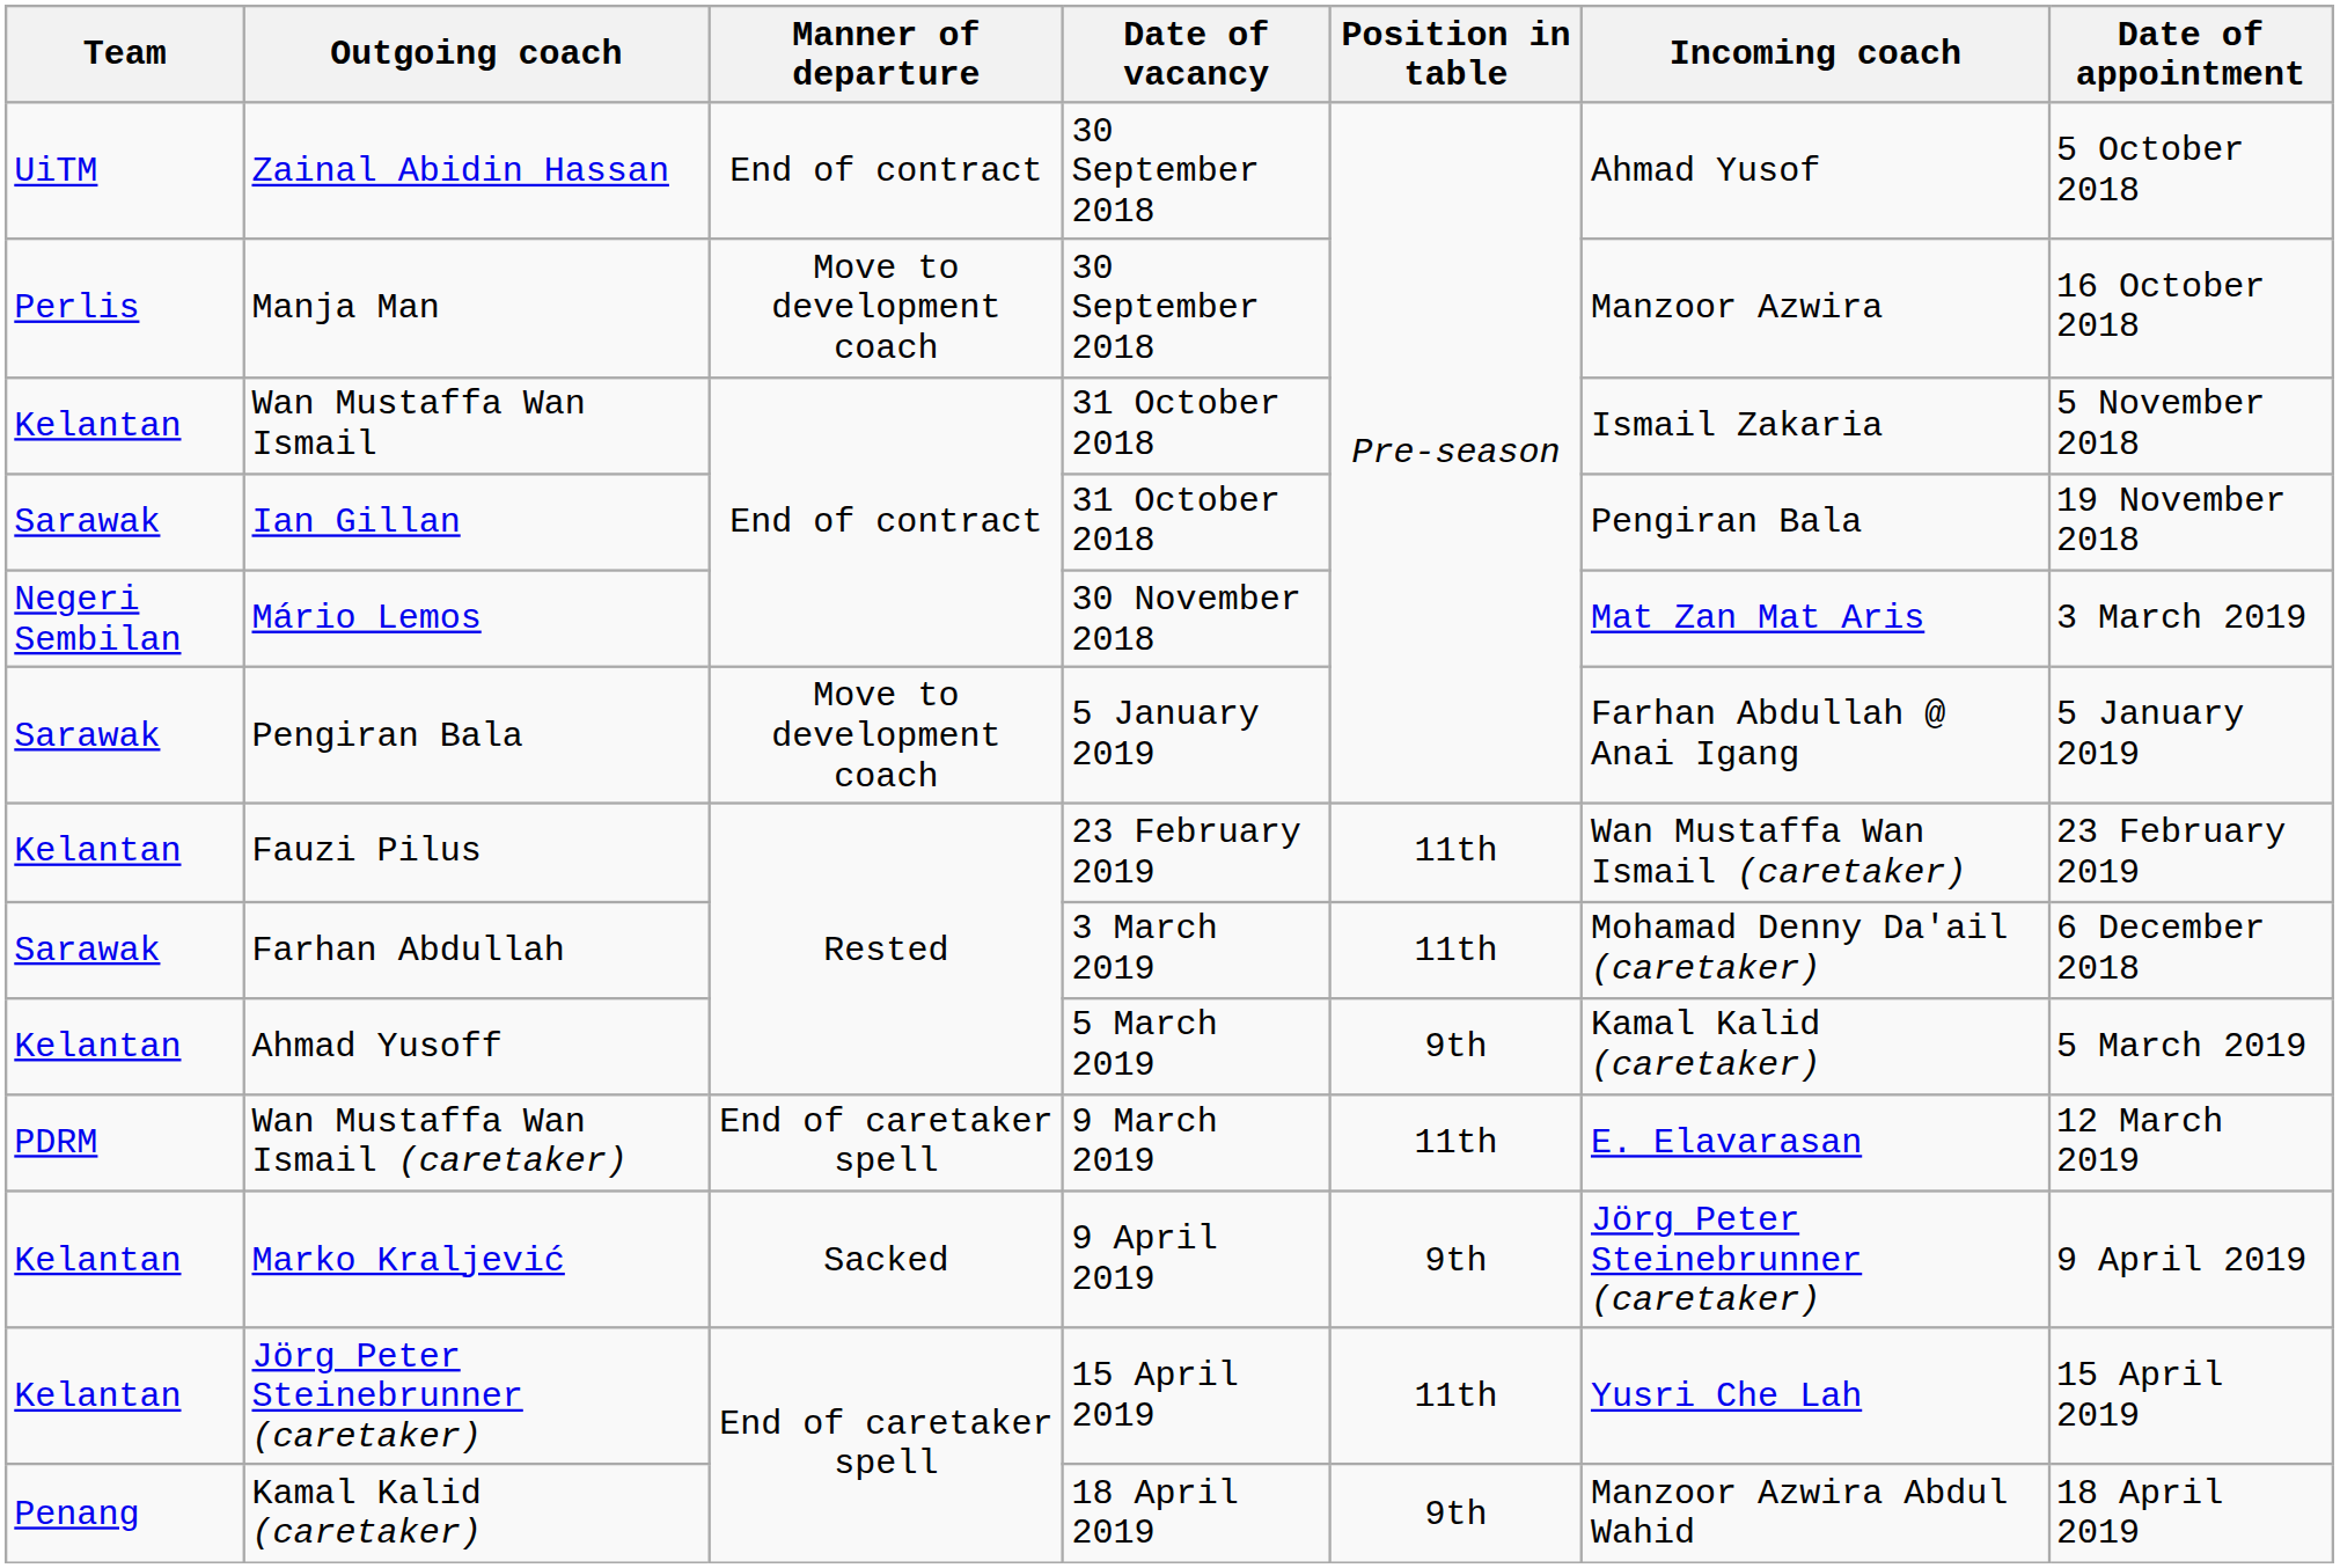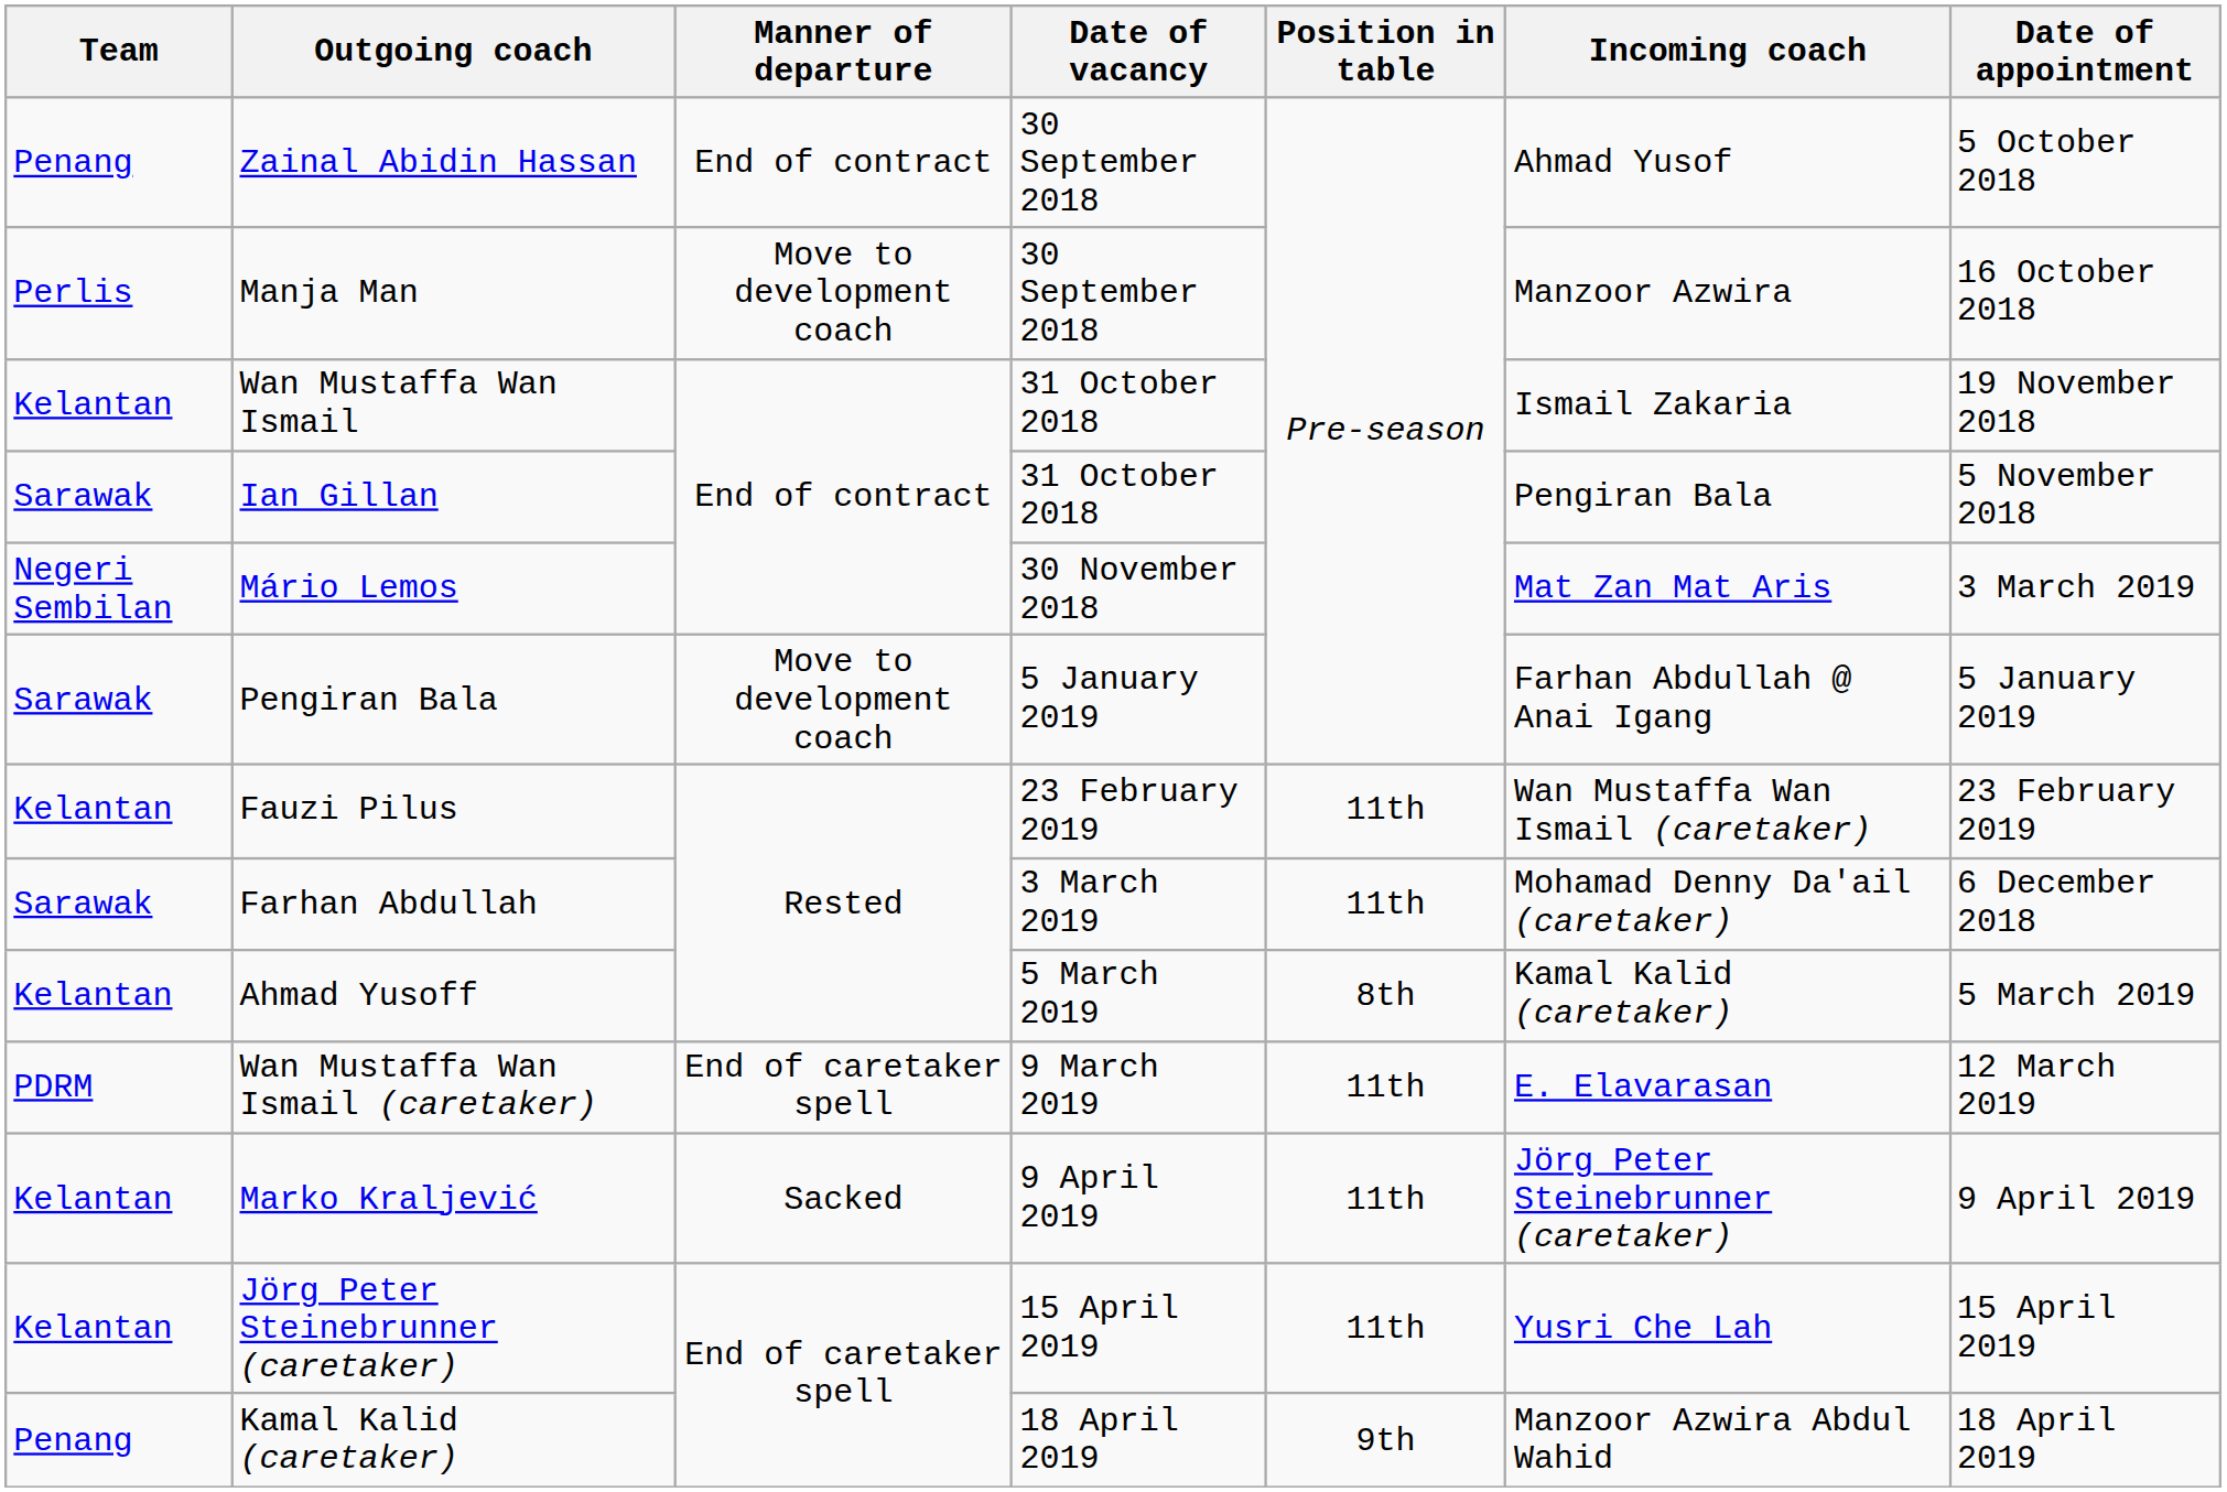Zainal Abidin Hassan | Team: UiTM -> Penang
Wan Mustaffa Wan Ismail | Date of appointment: 5 November 2018 -> 19 November 2018
Ian Gillan | Date of appointment: 19 November 2018 -> 5 November 2018
Ahmad Yusoff | Position in table: 9th -> 8th
Marko Kraljević | Position in table: 9th -> 11th
